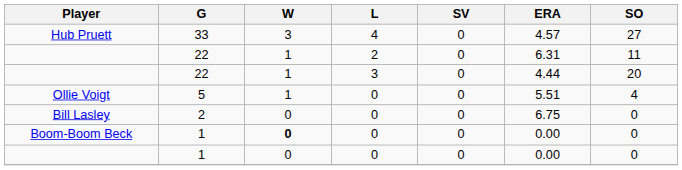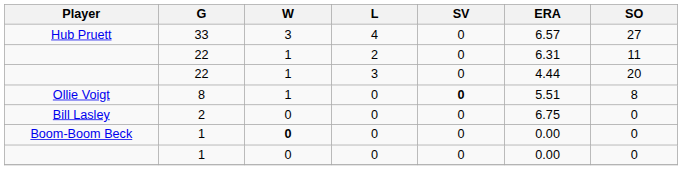Hub Pruett | ERA: 4.57 -> 6.57
Ollie Voigt | G: 5 -> 8
Ollie Voigt | SV: normal -> bold
Ollie Voigt | SO: 4 -> 8
